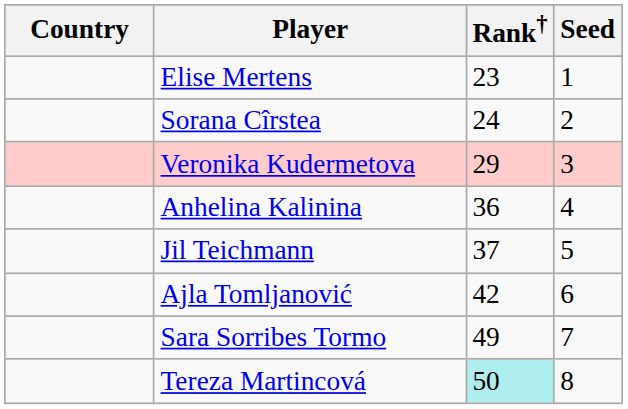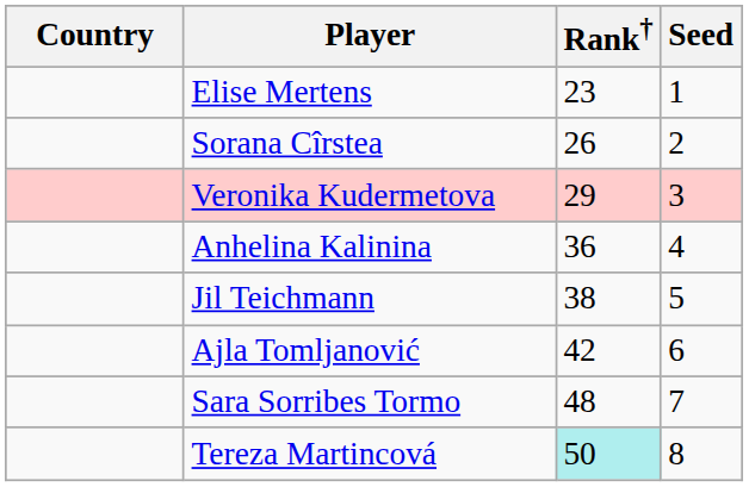Sorana Cîrstea | Rank†: 24 -> 26
Jil Teichmann | Rank†: 37 -> 38
Sara Sorribes Tormo | Rank†: 49 -> 48
